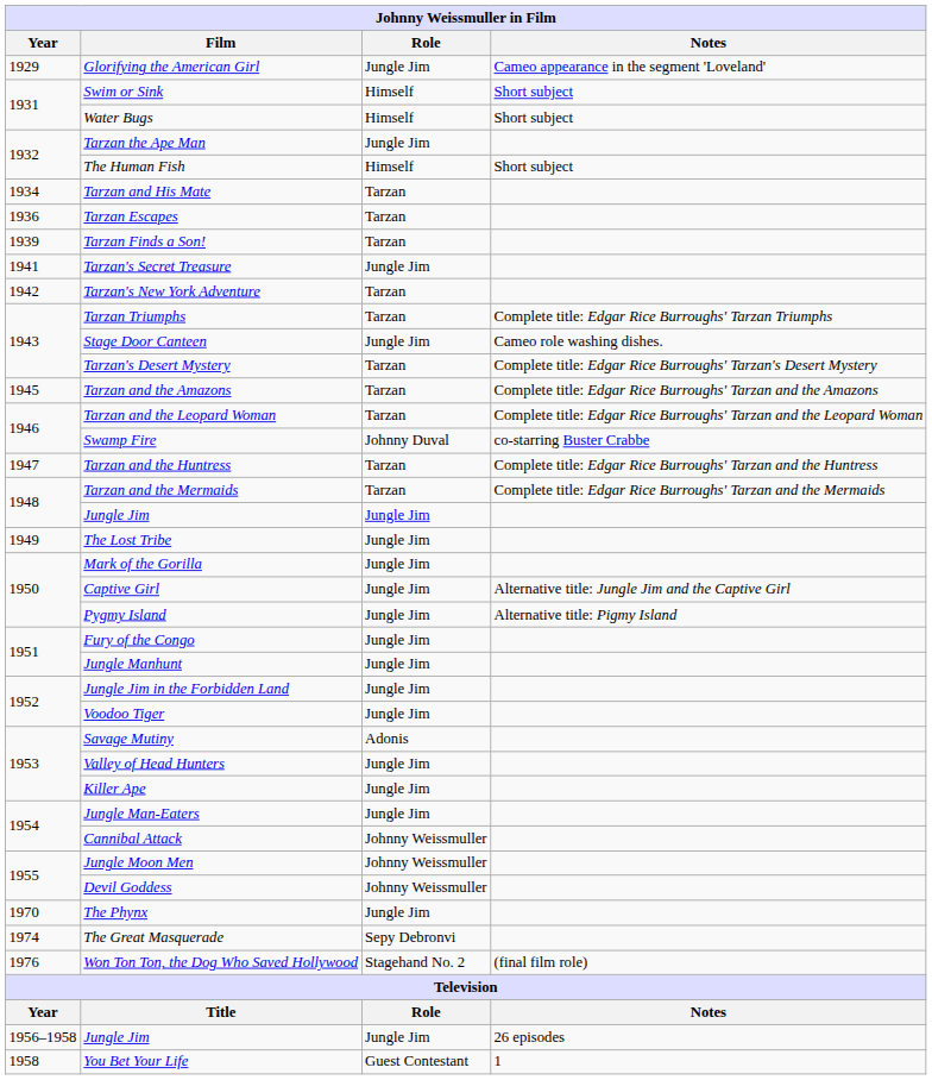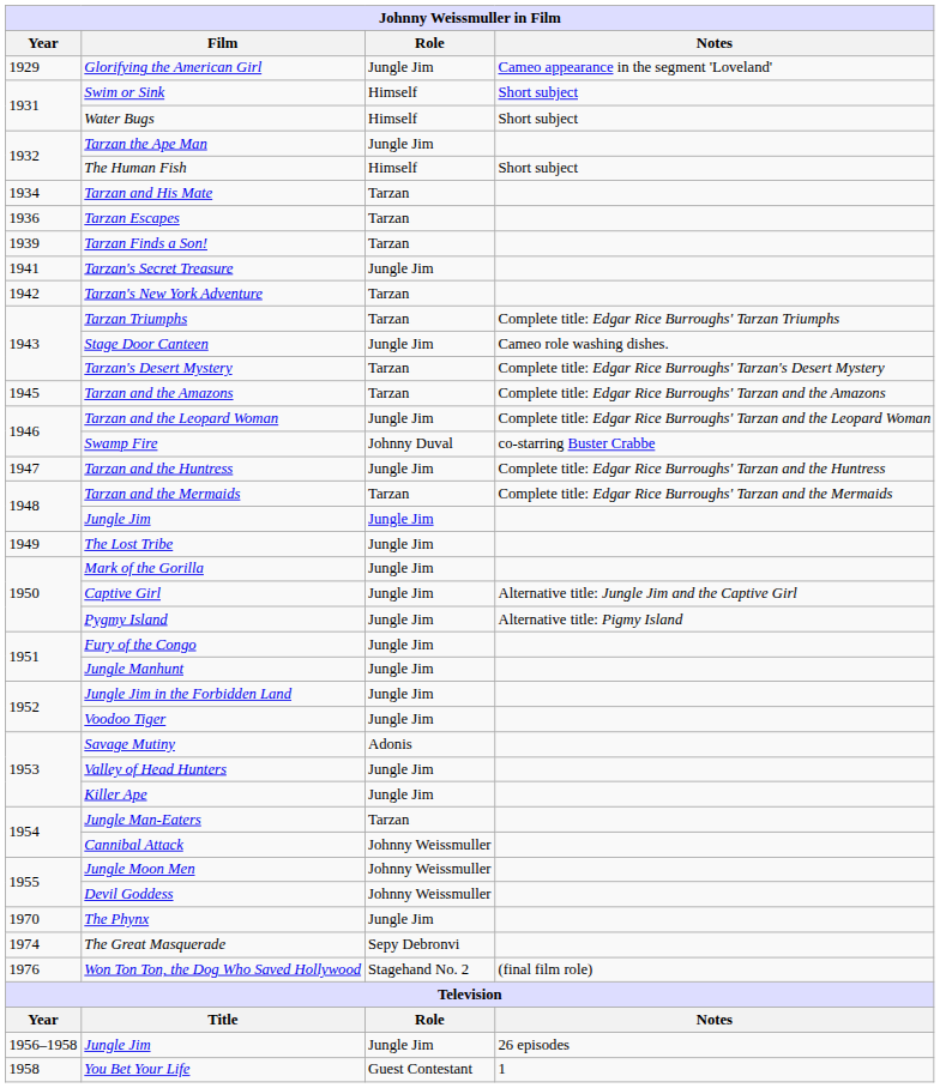Tarzan and the Leopard Woman | Role: Tarzan -> Jungle Jim
Tarzan and the Huntress | Role: Tarzan -> Jungle Jim
Jungle Man-Eaters | Role: Jungle Jim -> Tarzan
